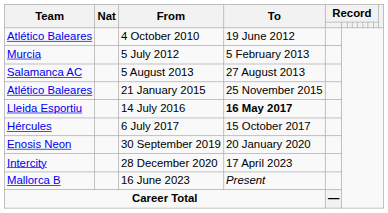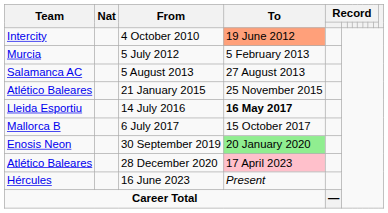4 October 2010 | Team: Atlético Baleares -> Intercity
4 October 2010 | To: no background -> lightsalmon background
6 July 2017 | Team: Hércules -> Mallorca B
30 September 2019 | To: no background -> lightgreen background
28 December 2020 | Team: Intercity -> Atlético Baleares
28 December 2020 | To: no background -> pink background
16 June 2023 | Team: Mallorca B -> Hércules
